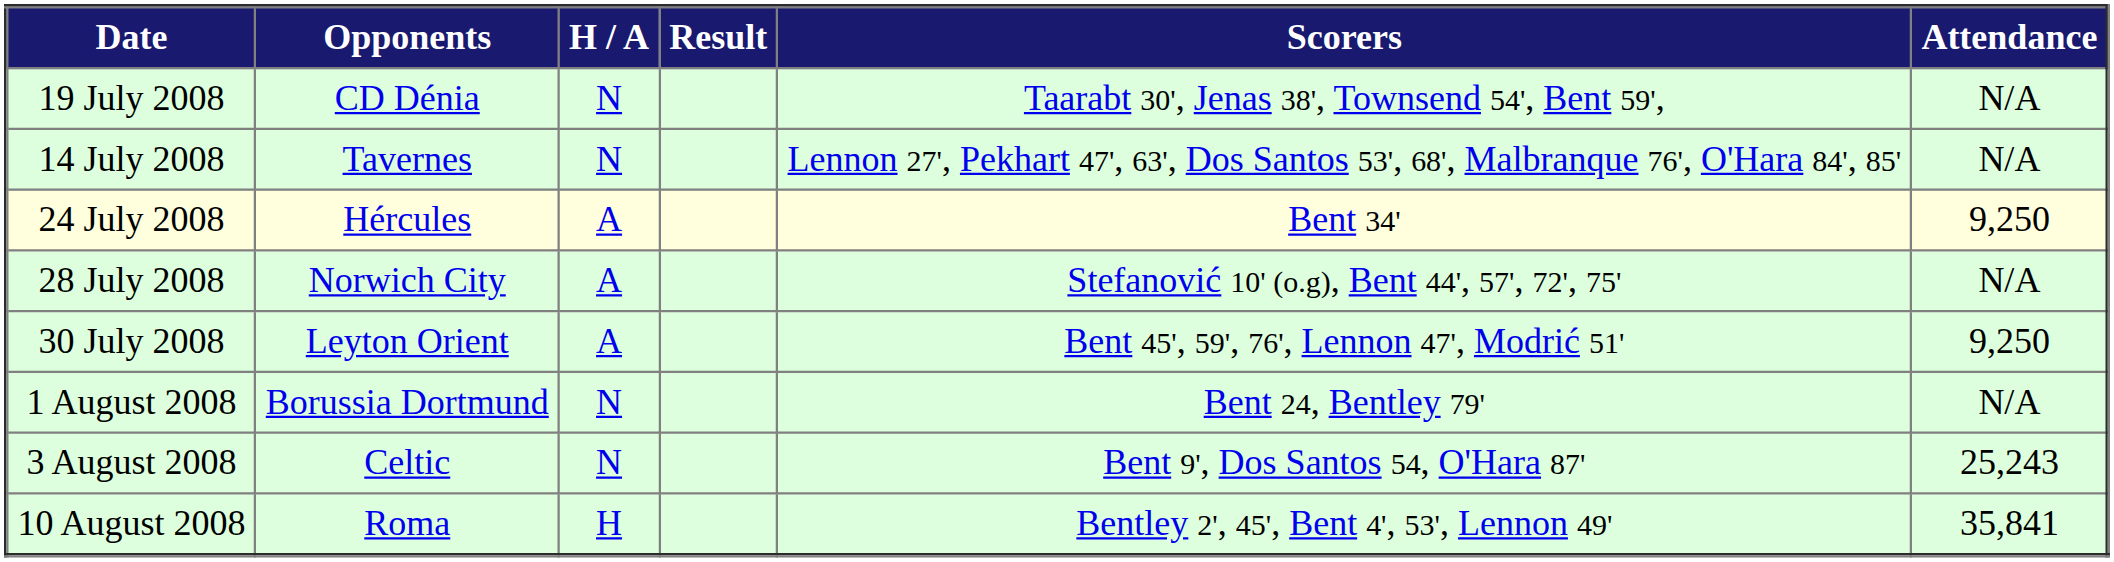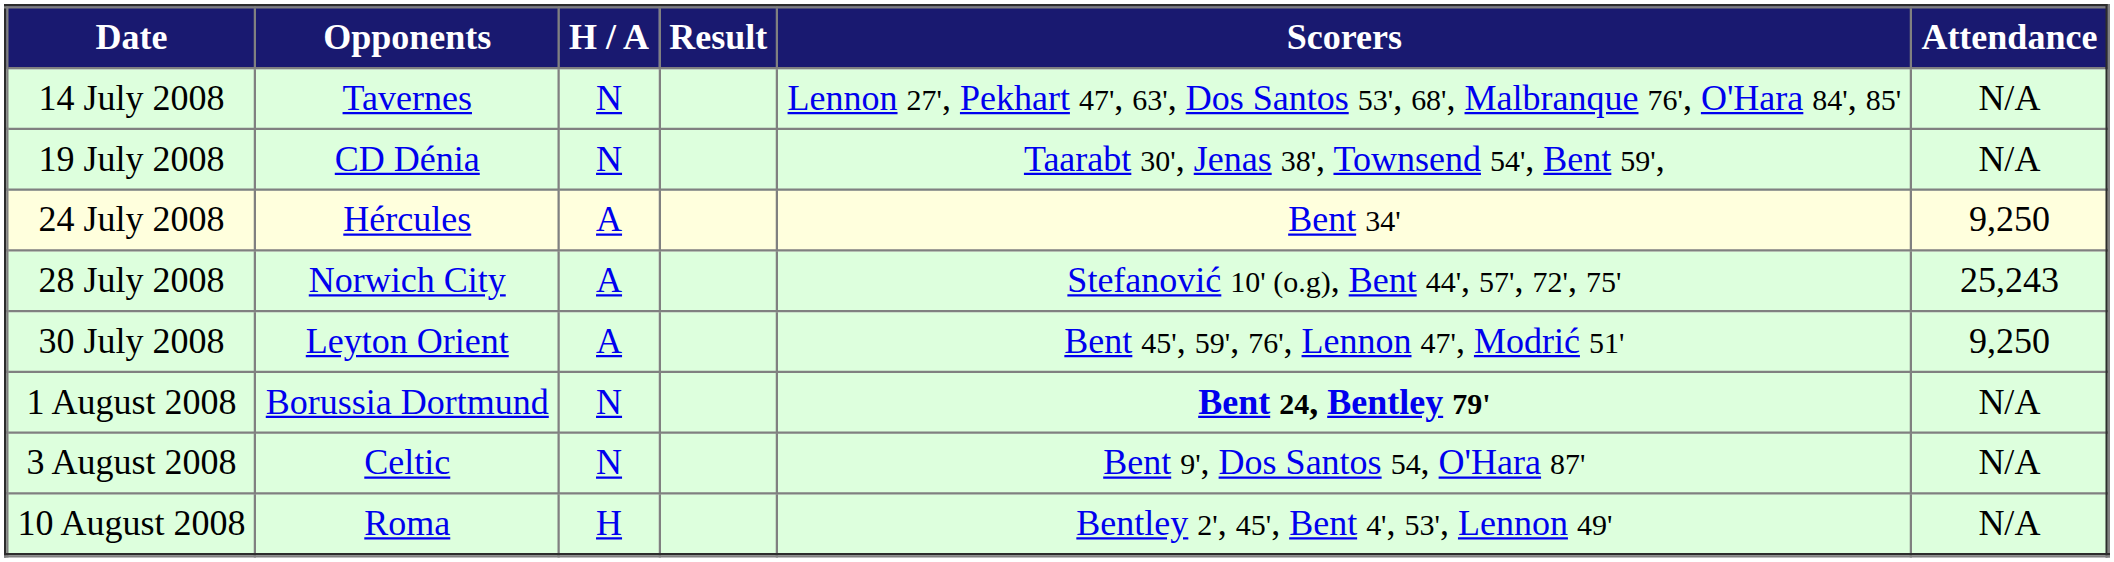rows swapped: 14 July 2008 <-> 19 July 2008
28 July 2008 | Attendance: N/A -> 25,243
1 August 2008 | Scorers: normal -> bold
3 August 2008 | Attendance: 25,243 -> N/A
10 August 2008 | Attendance: 35,841 -> N/A
